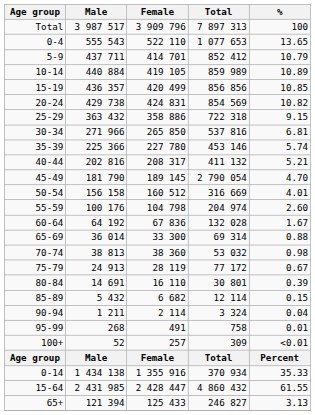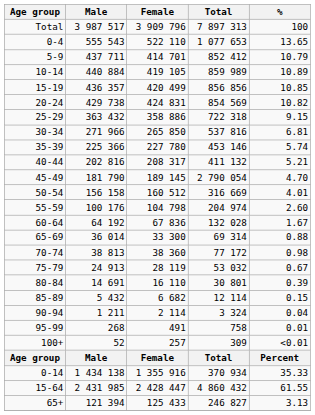70-74 | Total: 53 032 -> 77 172
75-79 | Total: 77 172 -> 53 032
